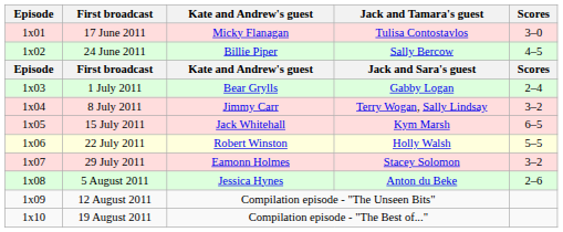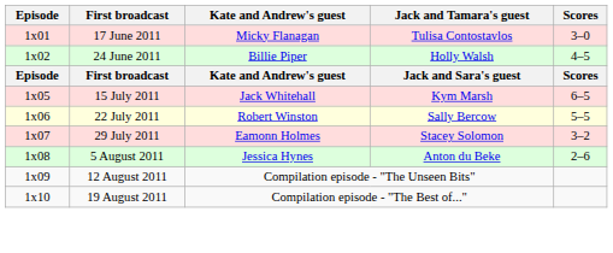24 June 2011 | Jack and Tamara's guest: Sally Bercow -> Holly Walsh
- row: 1x03 | 1 July 2011 | Bear Grylls | Gabby Logan | 2–4
- row: 1x04 | 8 July 2011 | Jimmy Carr | Terry Wogan, Sally Lindsay | 3–2
22 July 2011 | Jack and Tamara's guest: Holly Walsh -> Sally Bercow
